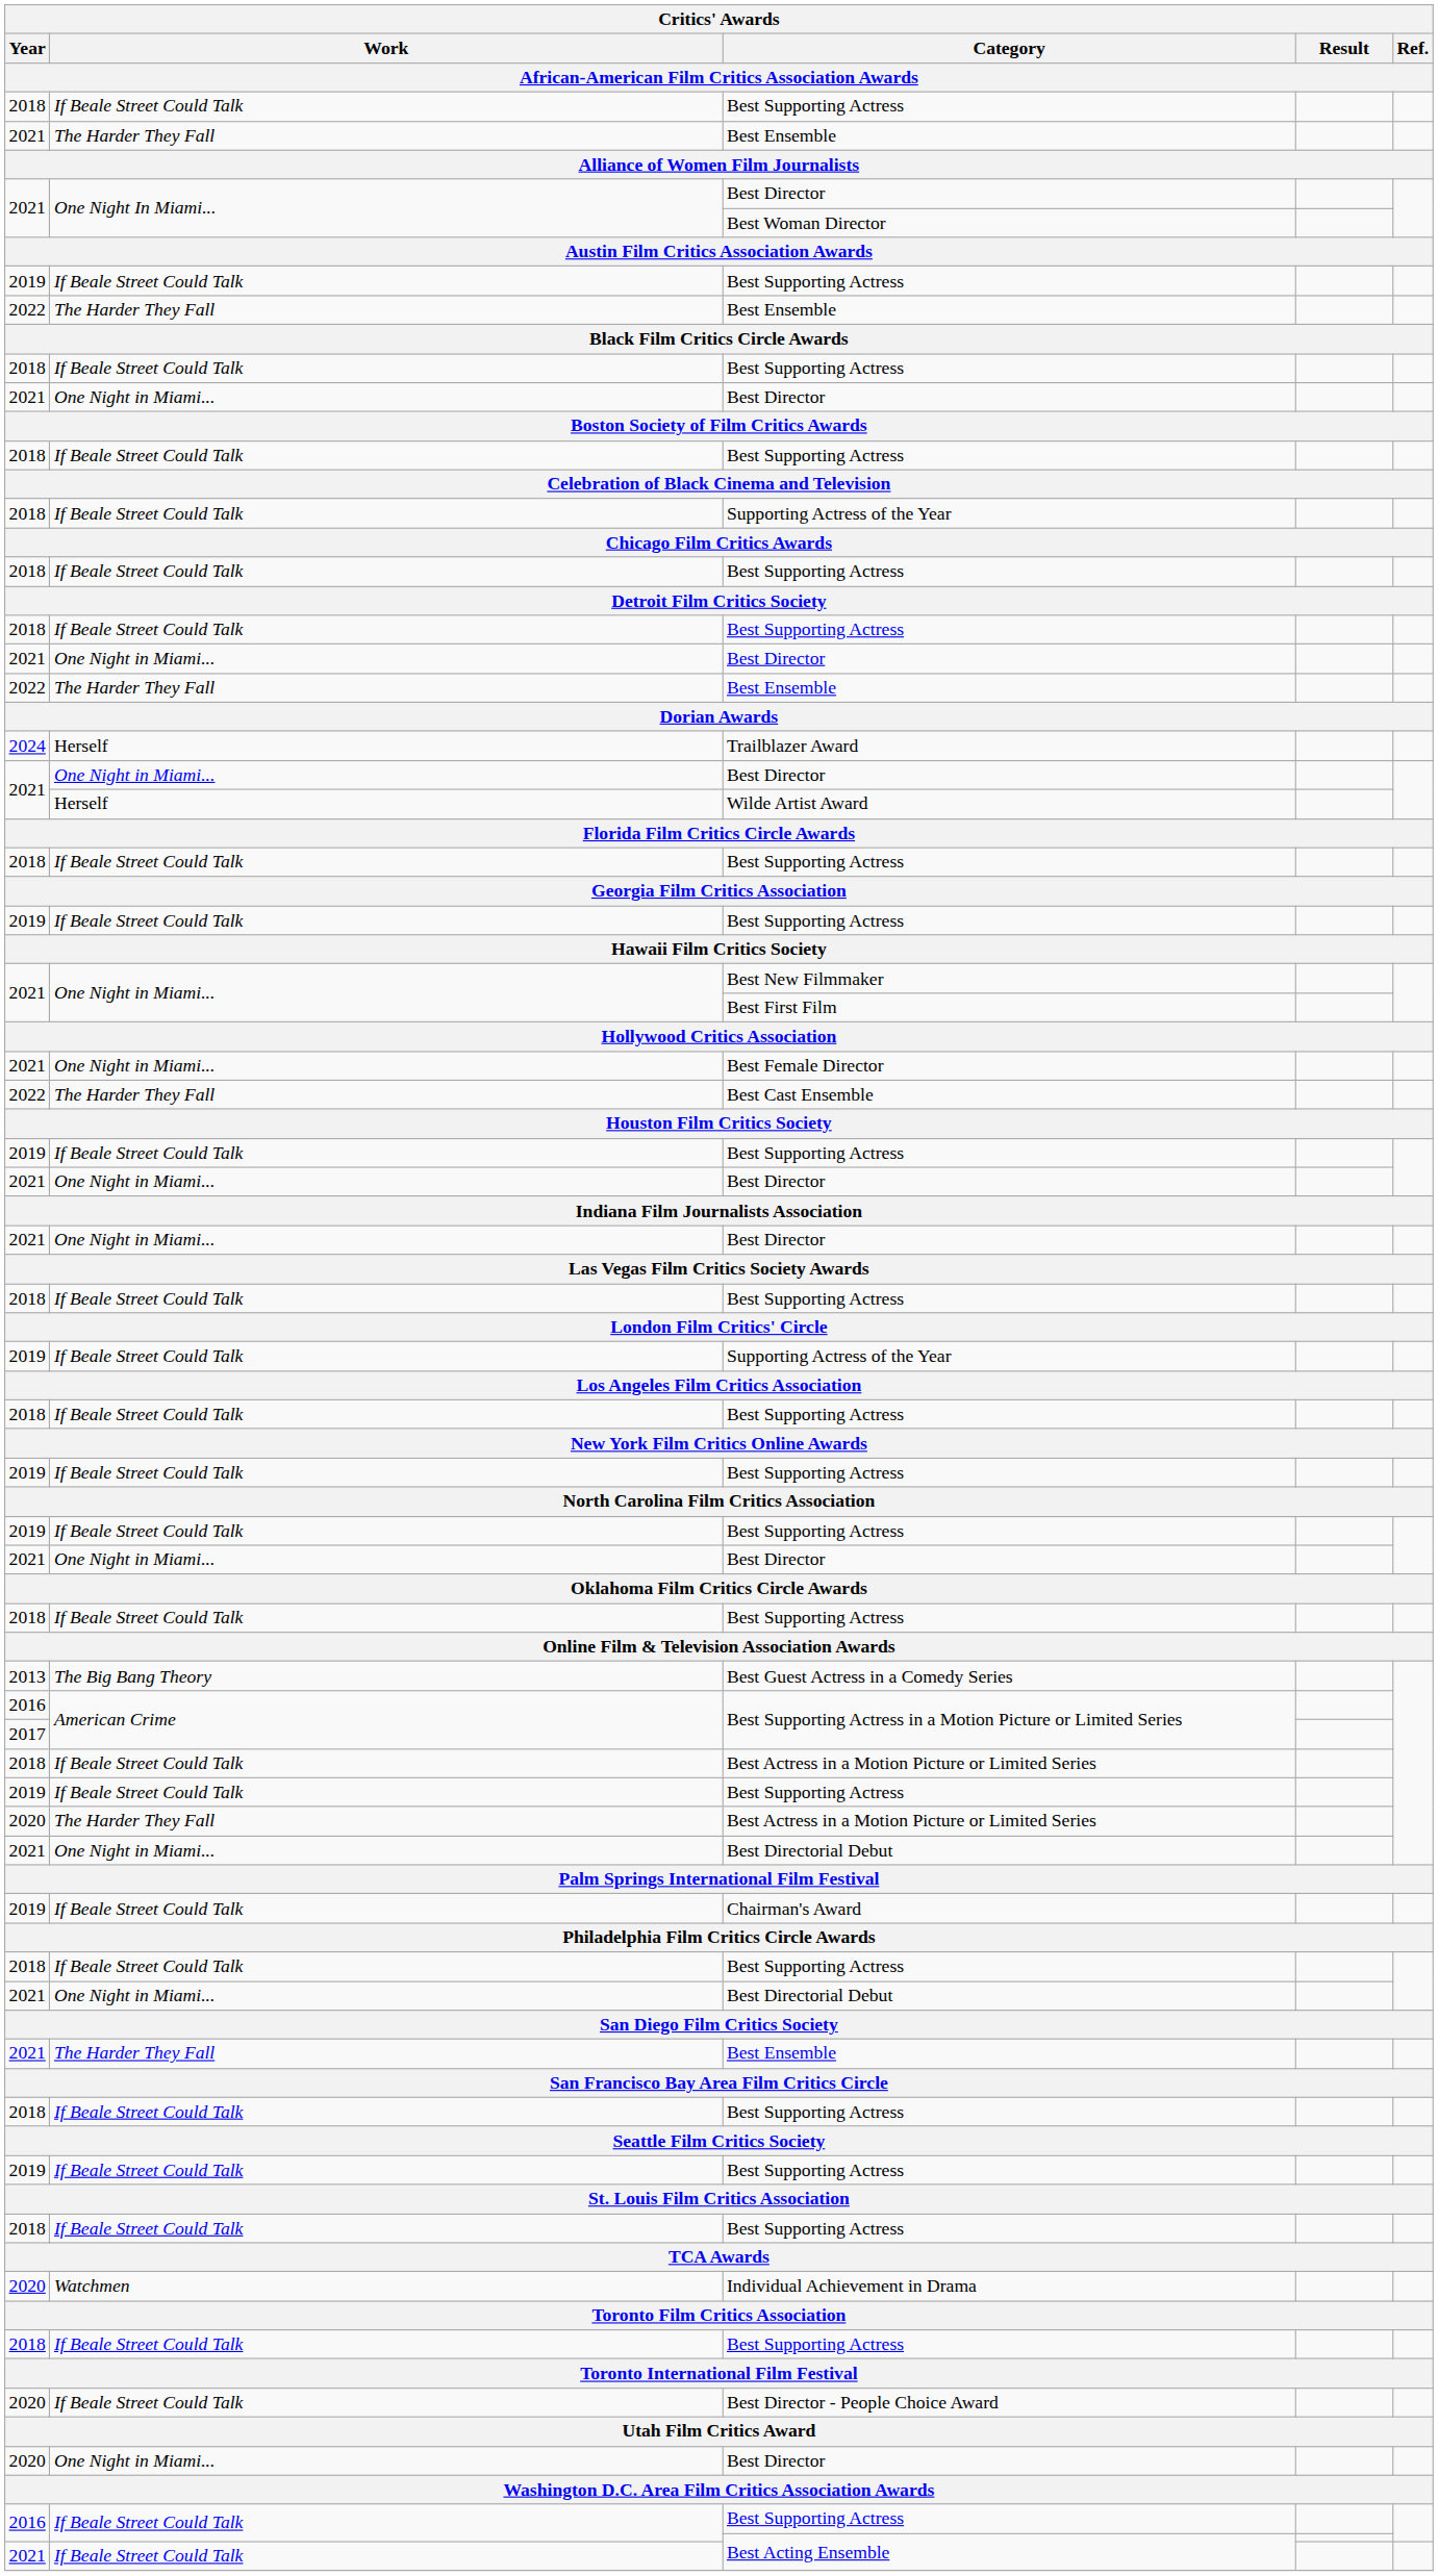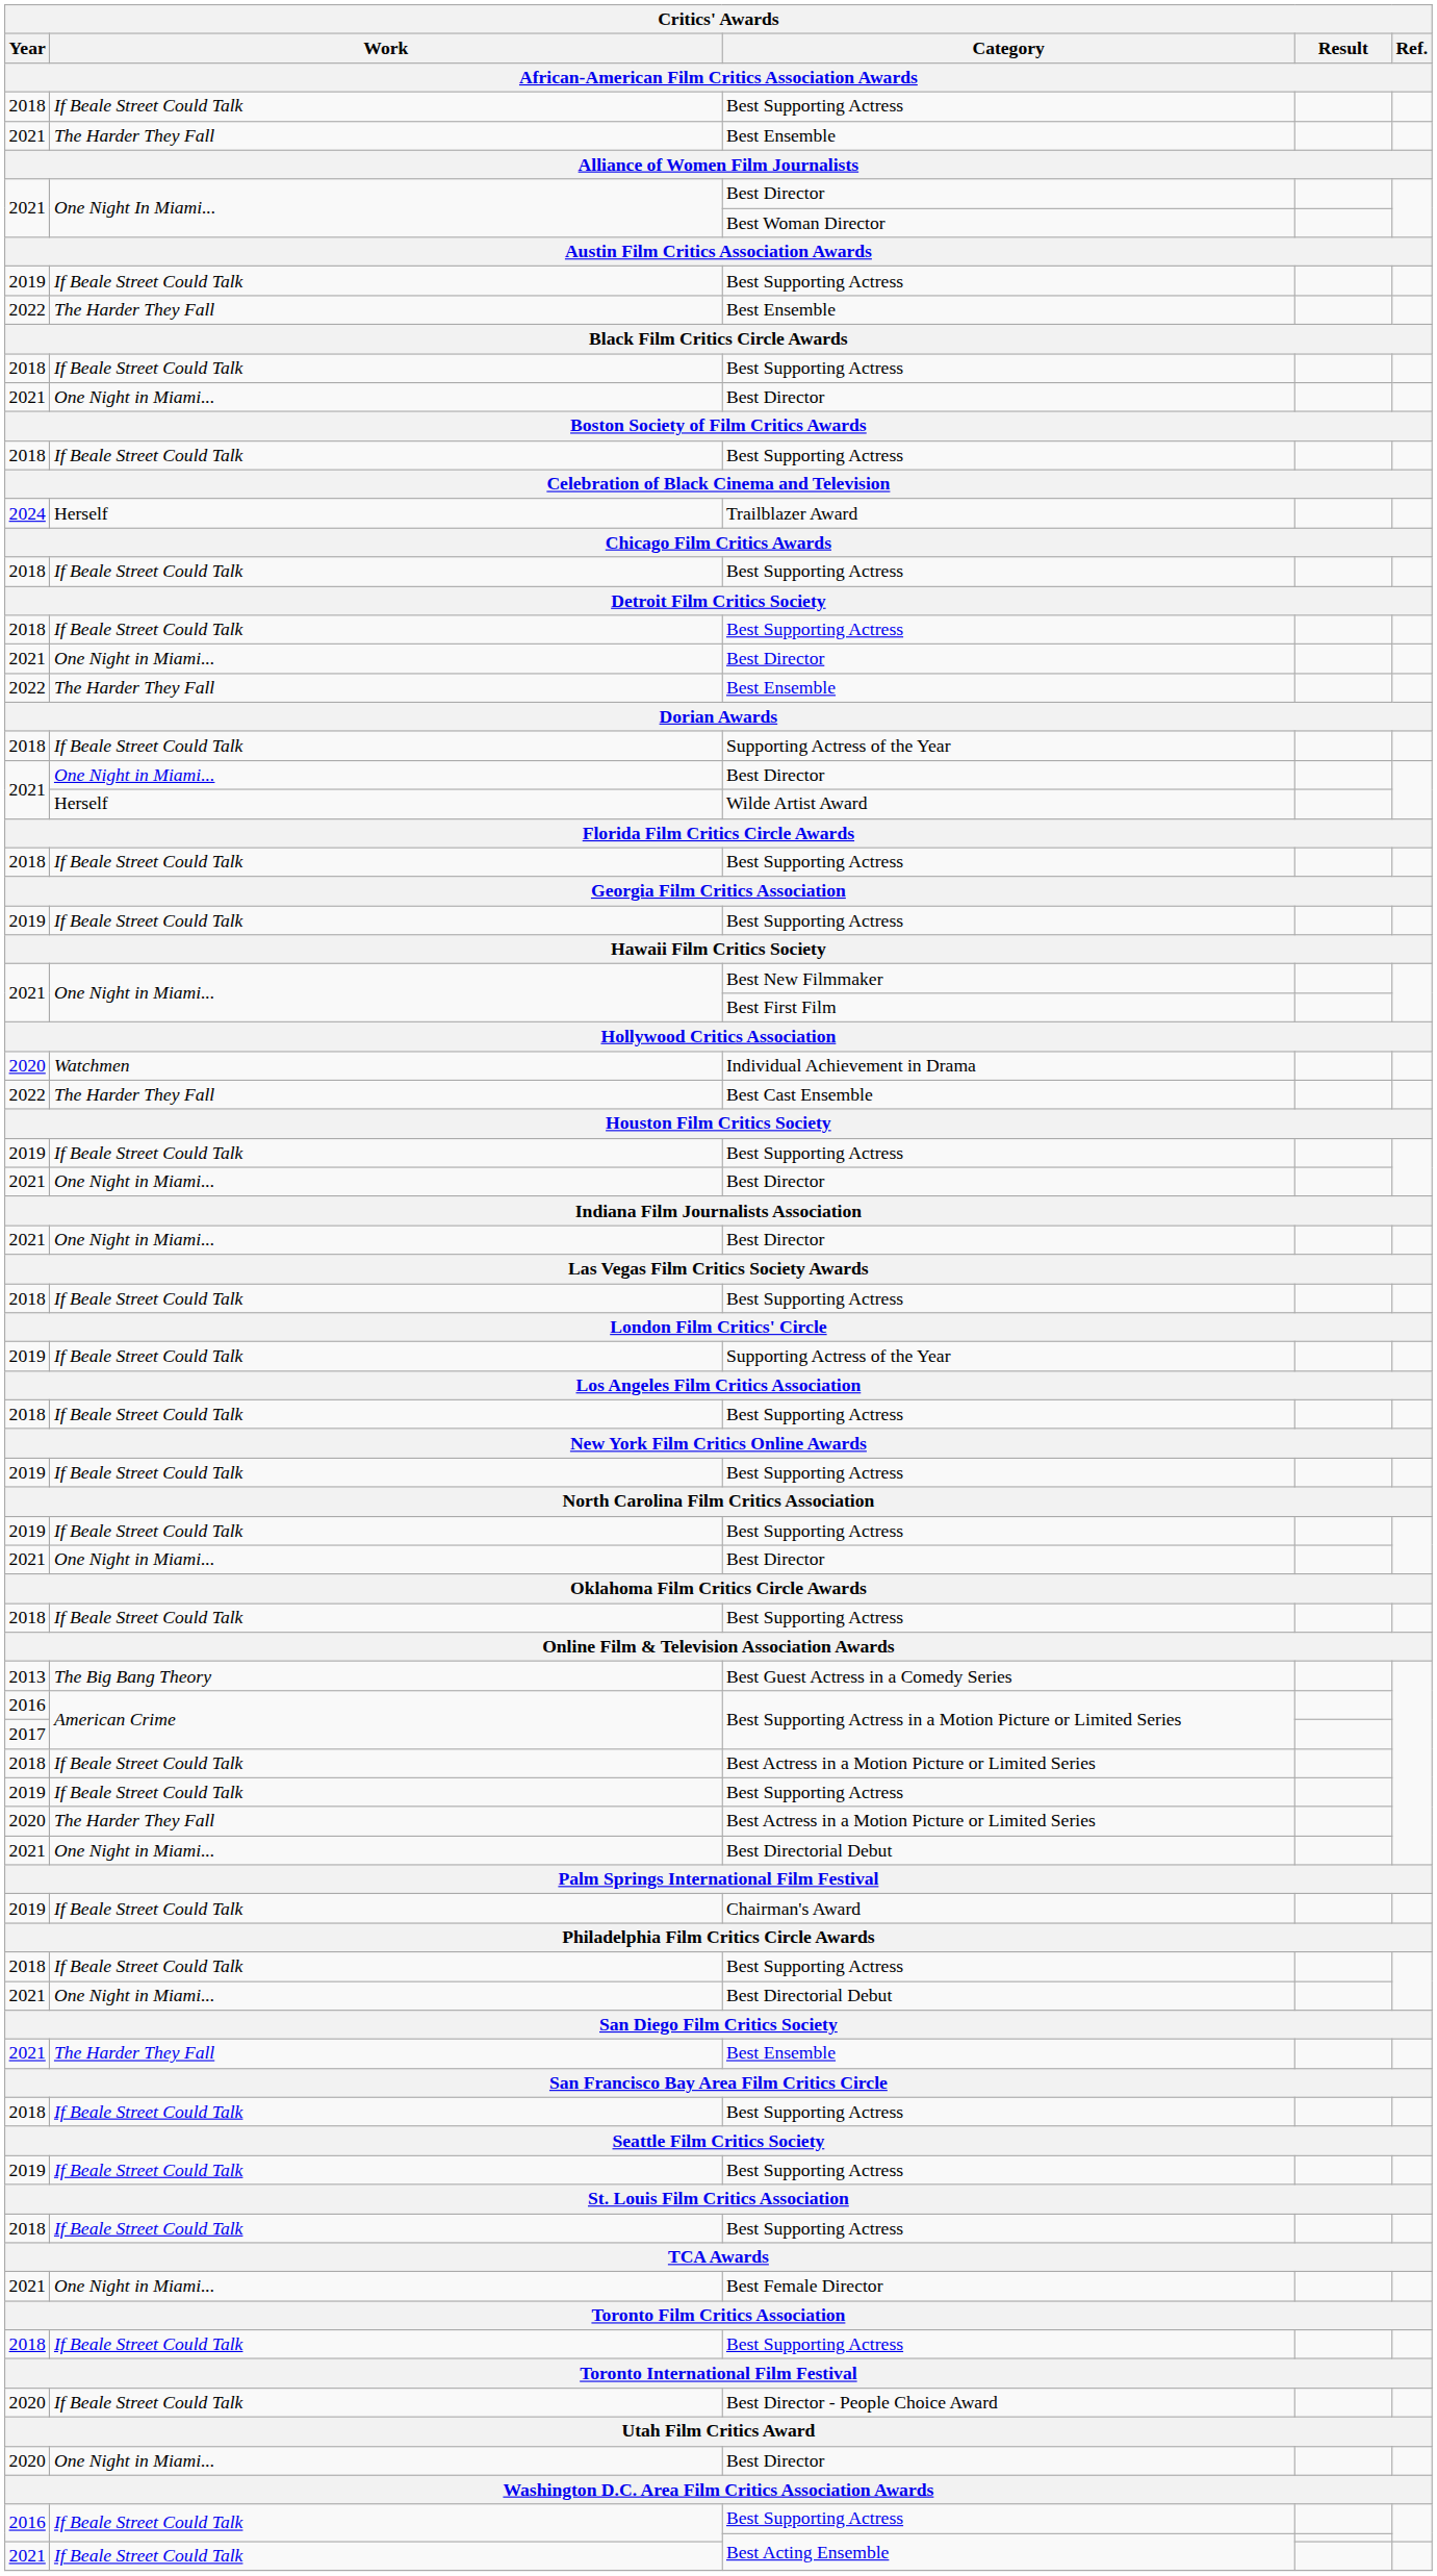rows swapped: Trailblazer Award <-> 2018 / Supporting Actress of the Year
rows swapped: Best Female Director <-> Individual Achievement in Drama
